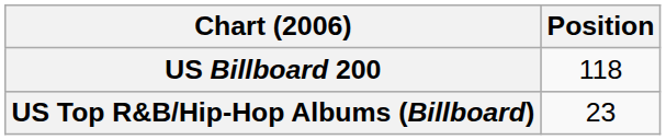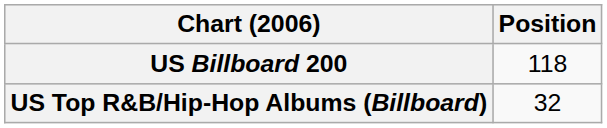US Top R&B/Hip-Hop Albums (Billboard) | Position: 23 -> 32
